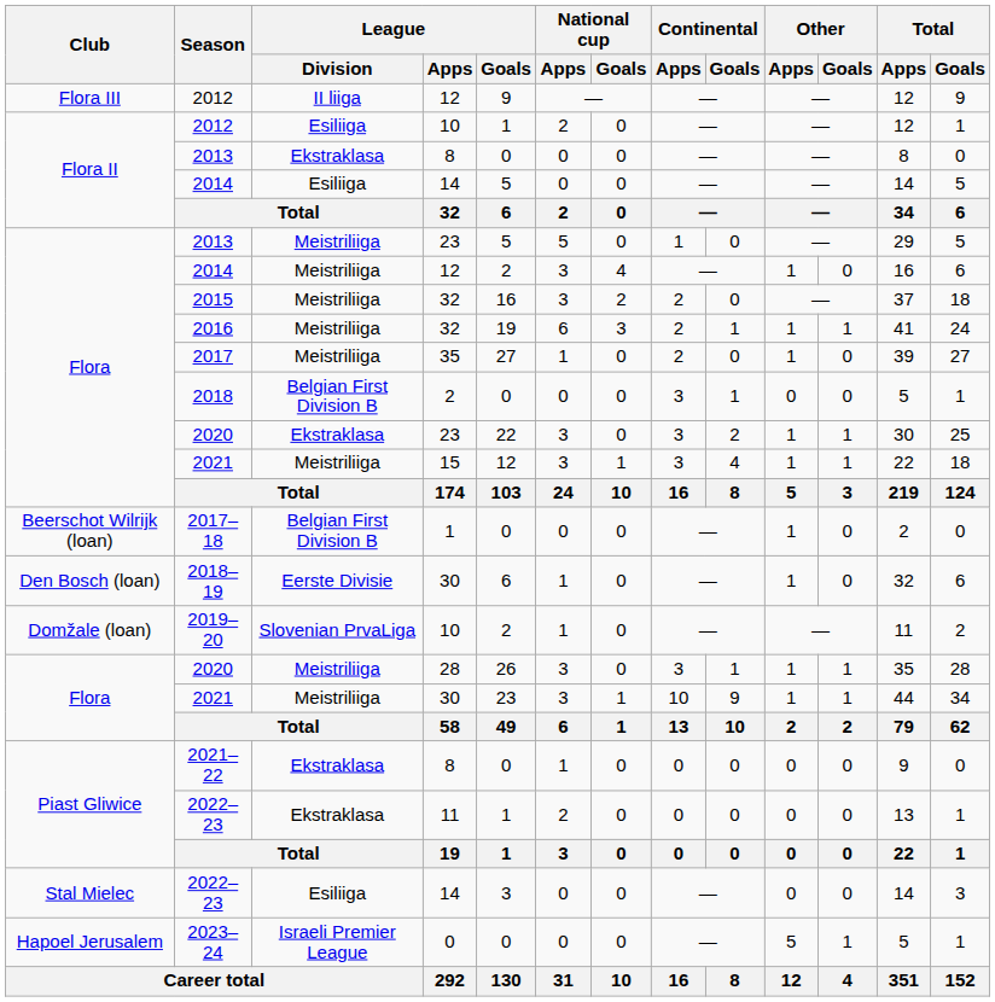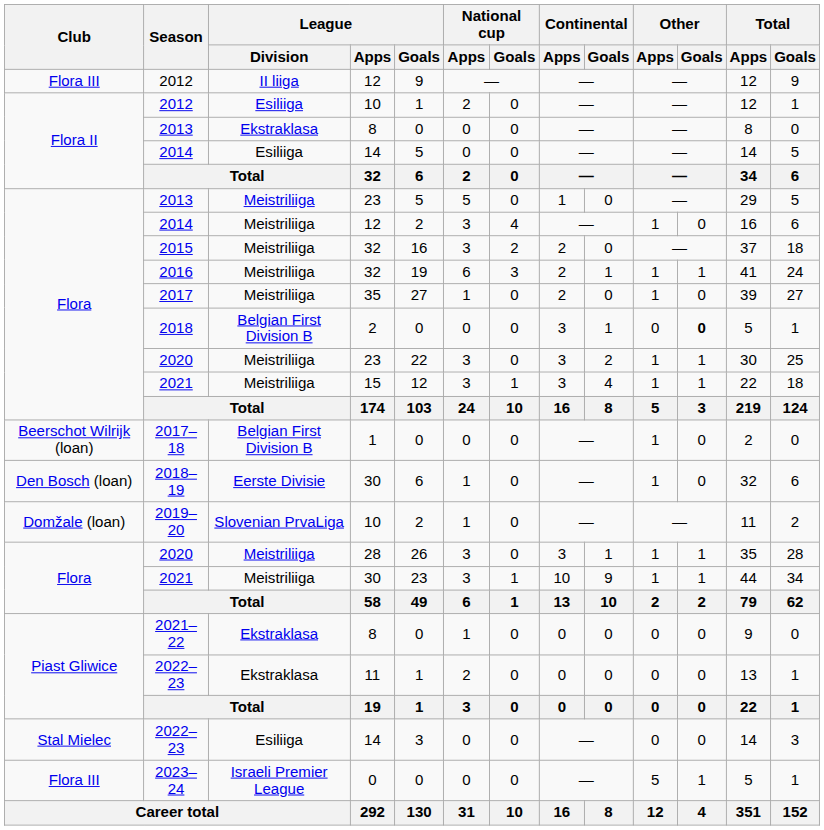2018 | Other / Goals: normal -> bold
2020 / 23 | League / Division: Ekstraklasa -> Meistriliiga
2023–24 | Club: Hapoel Jerusalem -> Flora III
